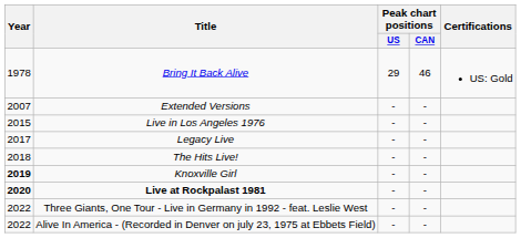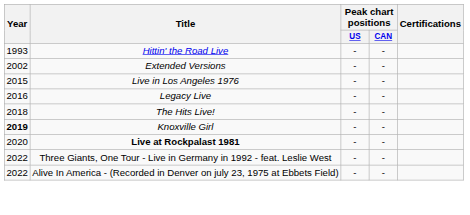- row: 1978 | Bring It Back Alive | 29 | 46 | US: Gold
+ row: 1993 | Hittin' the Road Live | - | -
Extended Versions | Year: 2007 -> 2002
Legacy Live | Year: 2017 -> 2016
Live at Rockpalast 1981 | Year: bold -> normal
